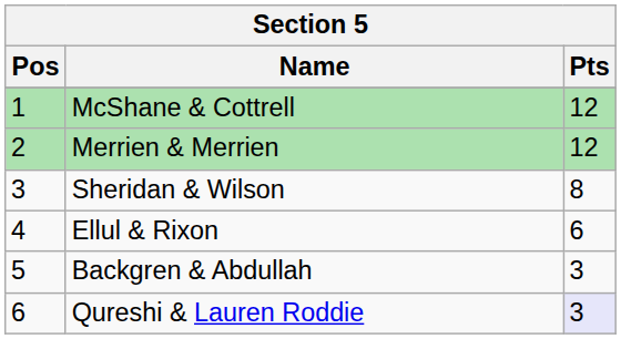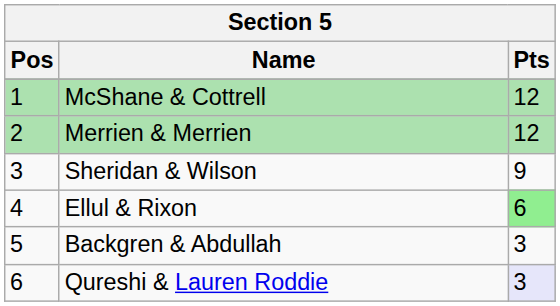Sheridan & Wilson | Pts: 8 -> 9
Ellul & Rixon | Pts: no background -> lightgreen background
